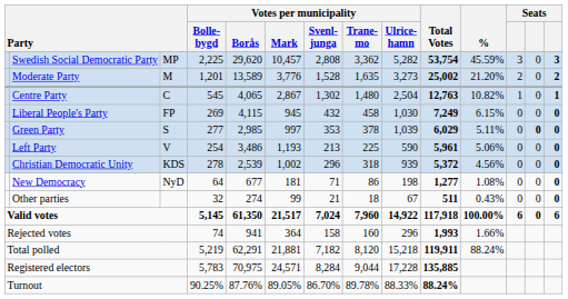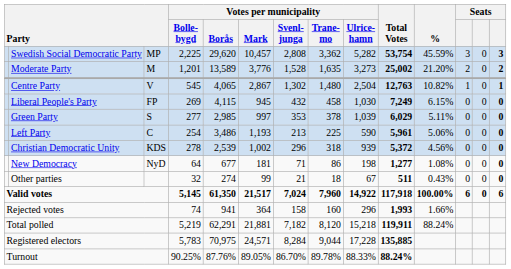Centre Party | column 3: C -> V
Green Party | column 13: bold -> normal
Left Party | column 3: V -> C
